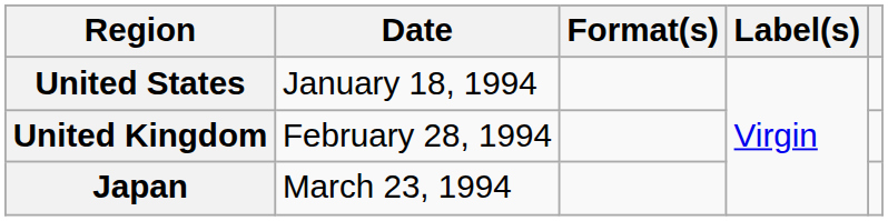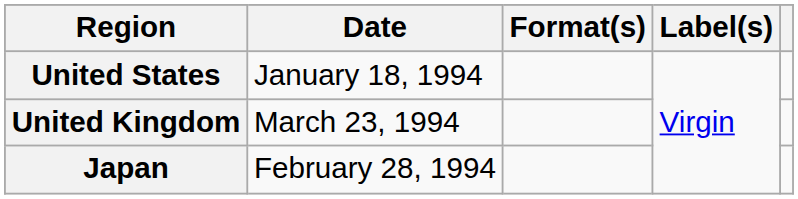United Kingdom | Date: February 28, 1994 -> March 23, 1994
Japan | Date: March 23, 1994 -> February 28, 1994
